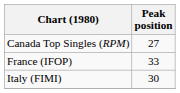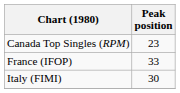Canada Top Singles (RPM) | Peak position: 27 -> 23
